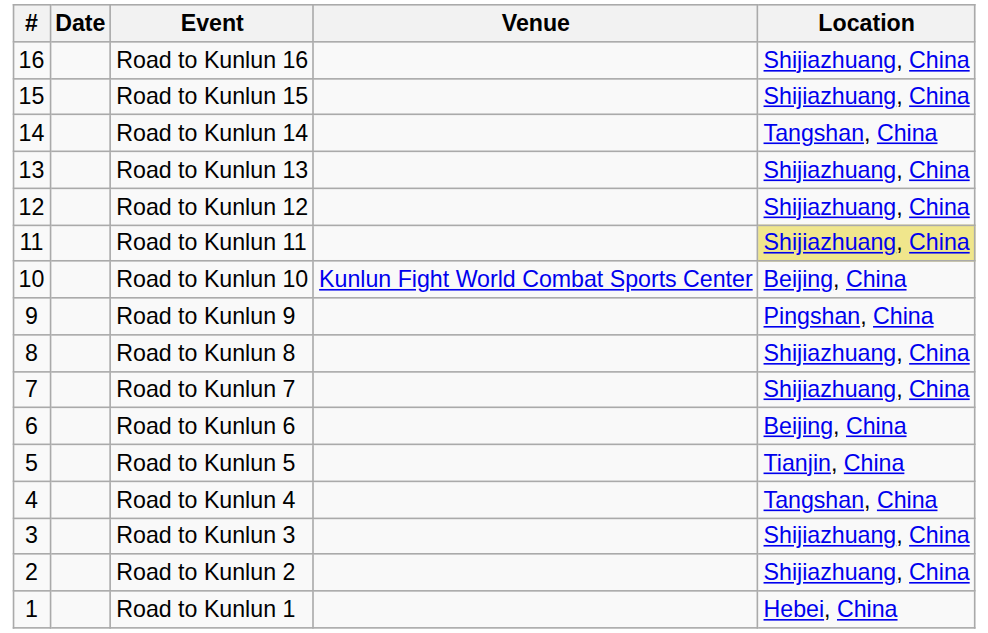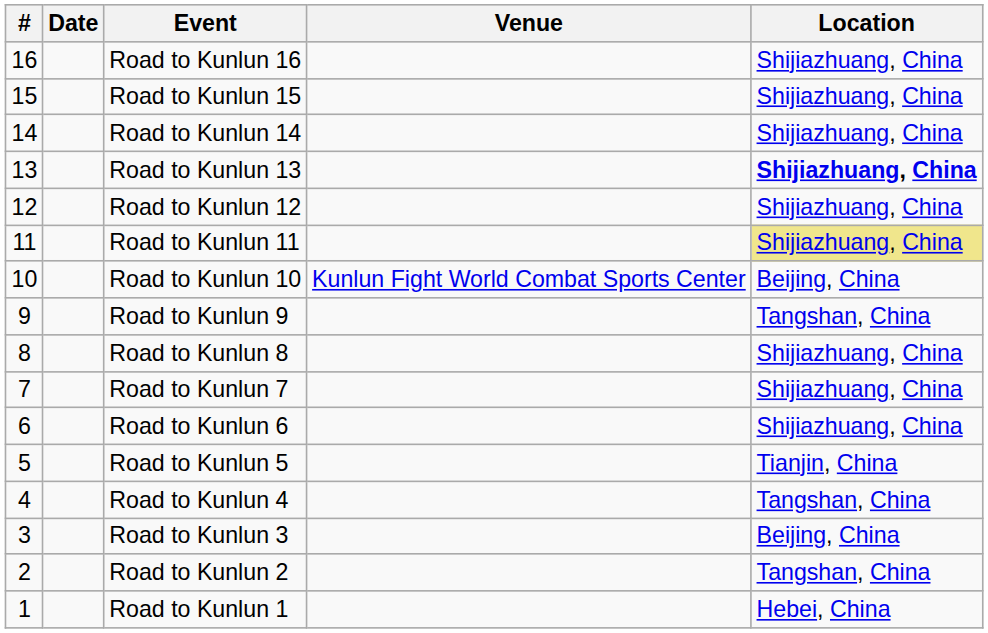Road to Kunlun 14 | Location: Tangshan, China -> Shijiazhuang, China
Road to Kunlun 13 | Location: normal -> bold
Road to Kunlun 9 | Location: Pingshan, China -> Tangshan, China
Road to Kunlun 6 | Location: Beijing, China -> Shijiazhuang, China
Road to Kunlun 3 | Location: Shijiazhuang, China -> Beijing, China
Road to Kunlun 2 | Location: Shijiazhuang, China -> Tangshan, China
